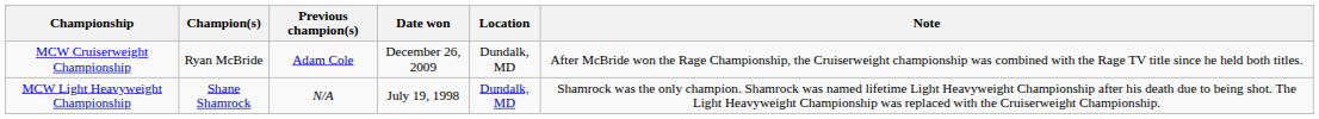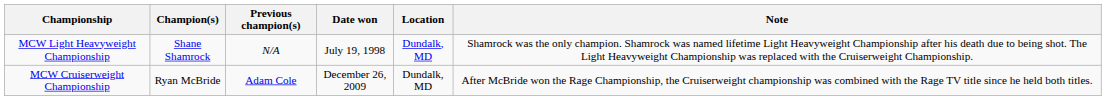rows swapped: MCW Light Heavyweight Championship <-> MCW Cruiserweight Championship
